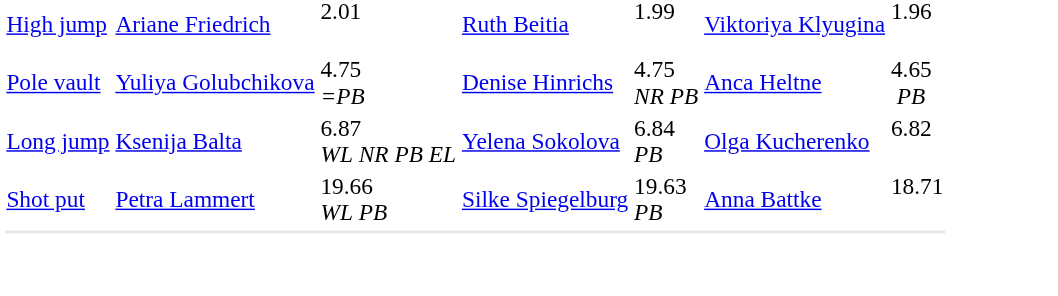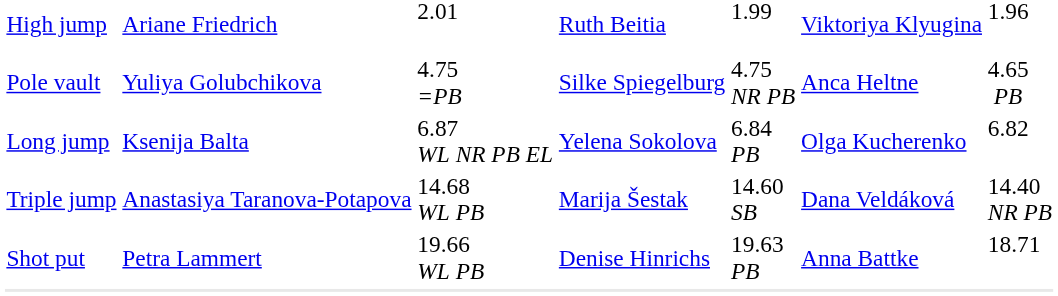Pole vault | column 4: Denise Hinrichs -> Silke Spiegelburg
+ row: Triple jump | Anastasiya Taranova-Potapova | 14.68 WL PB | Marija Šestak | 14.60 SB | Dana Veldáková | 14.40 NR PB
Shot put | column 4: Silke Spiegelburg -> Denise Hinrichs
